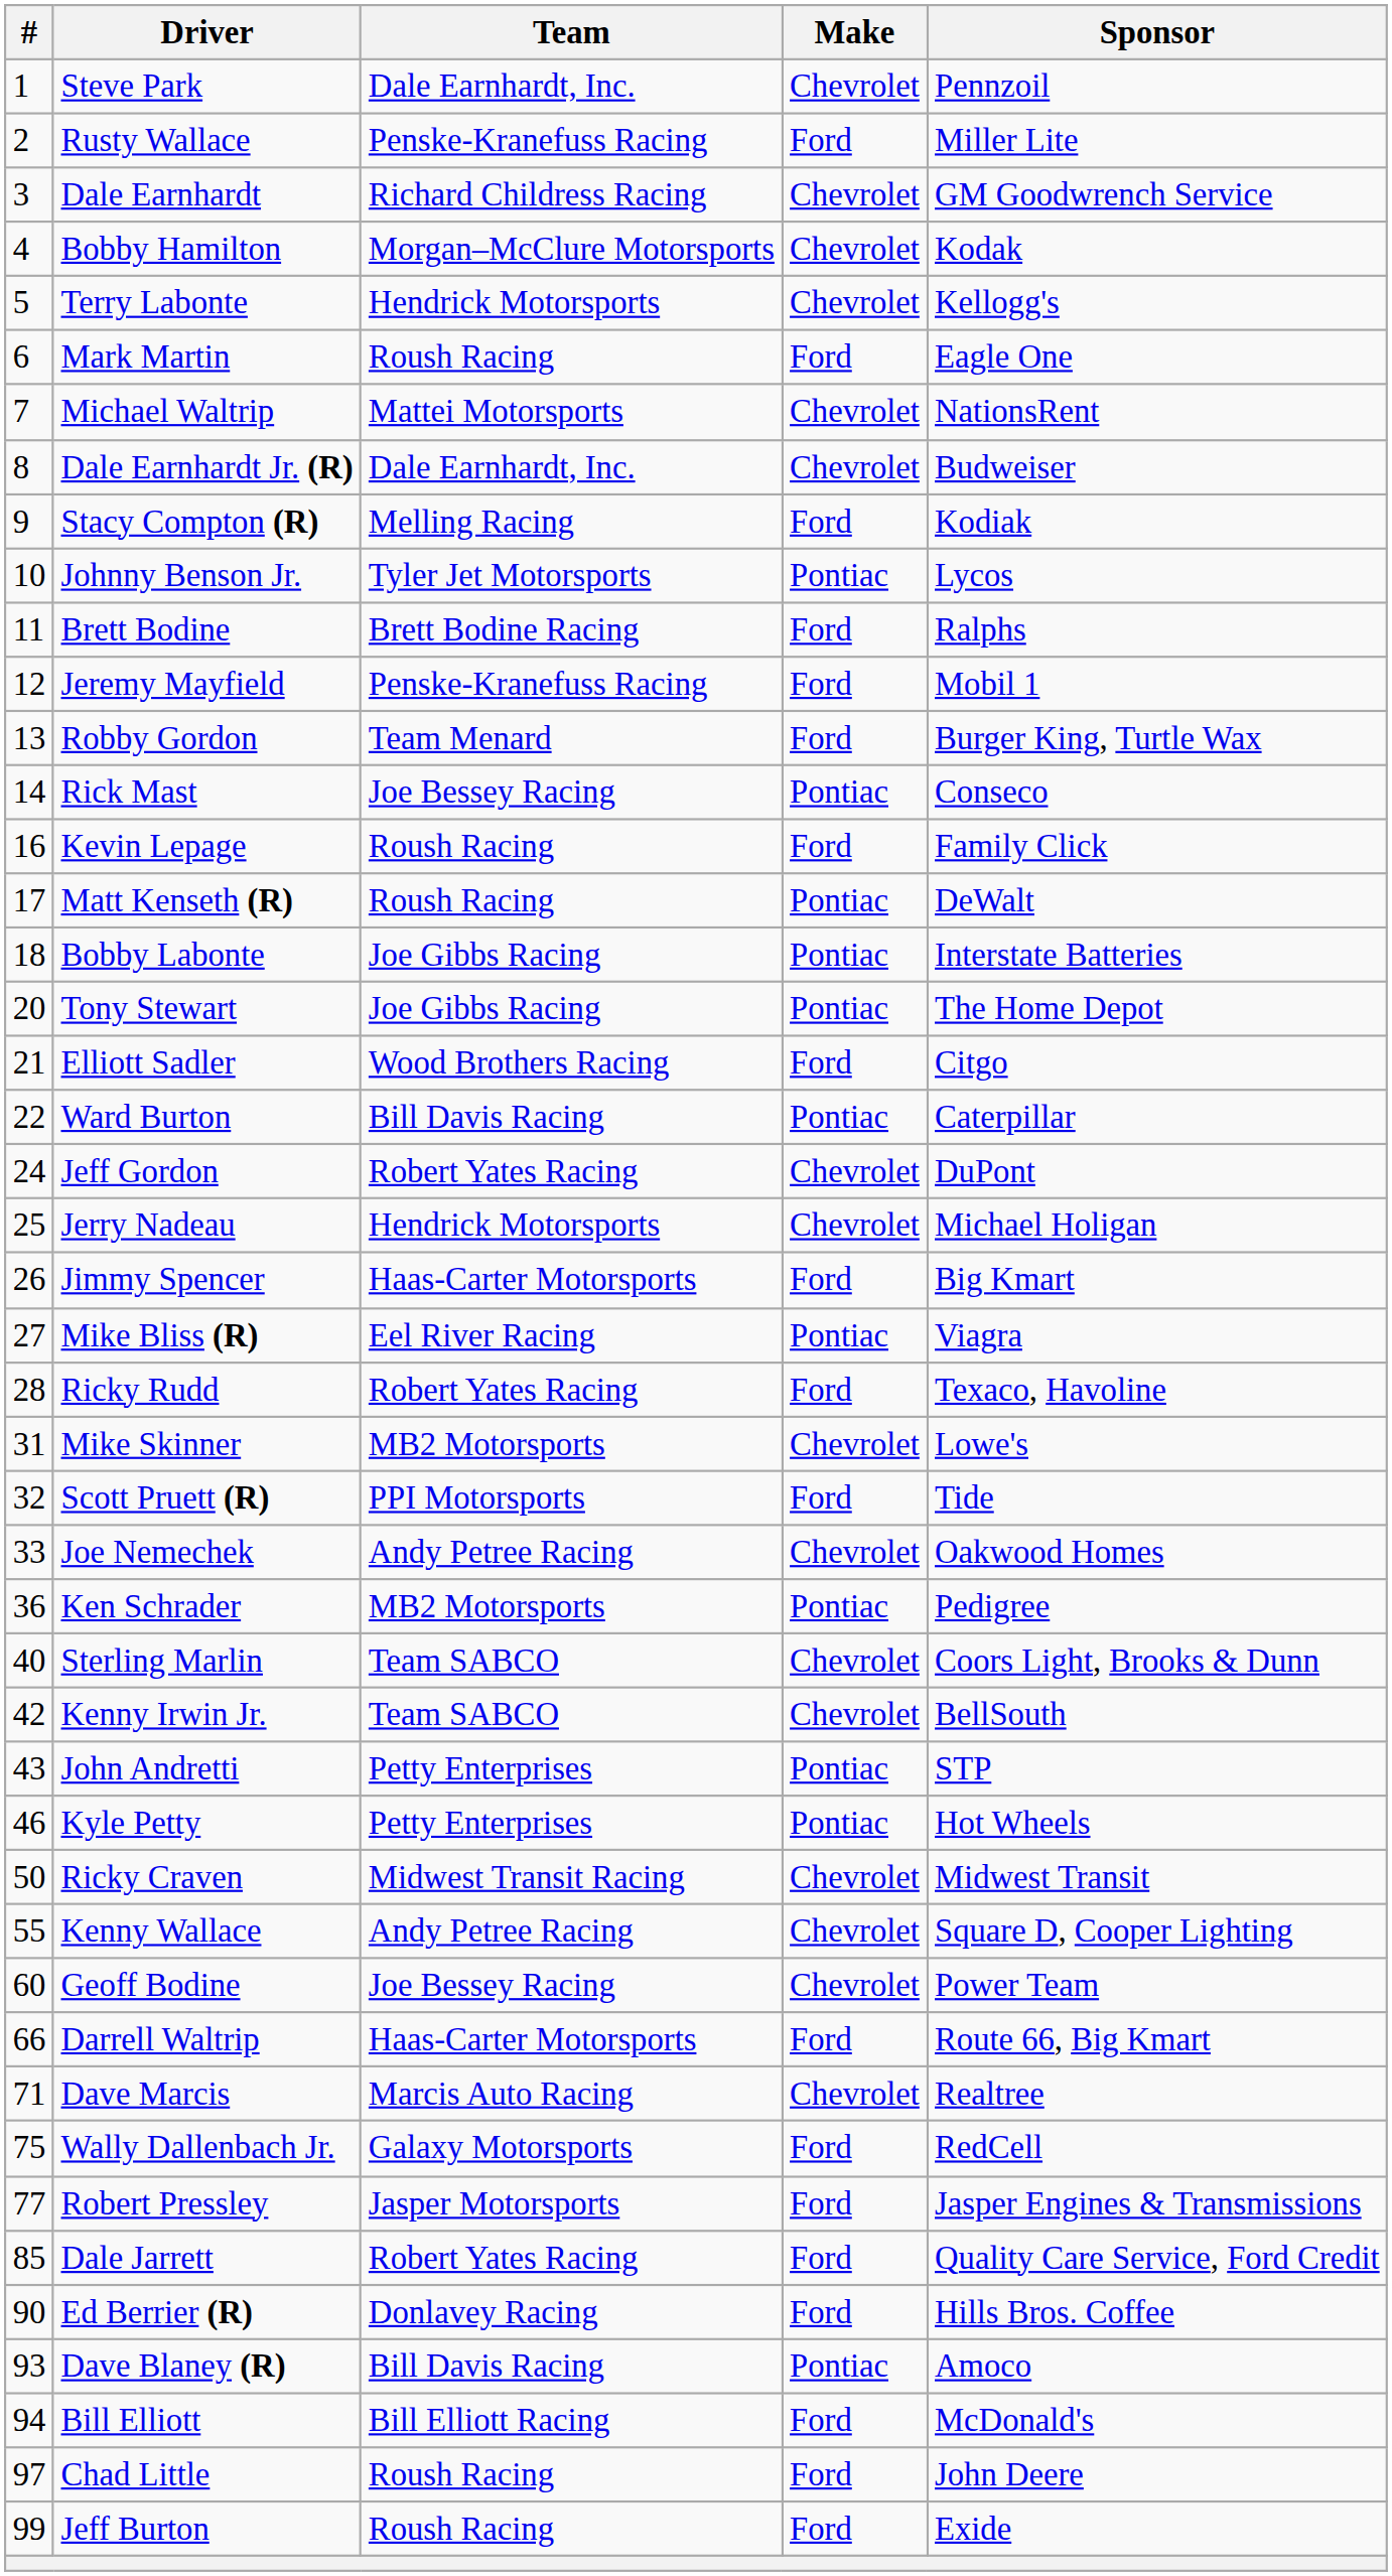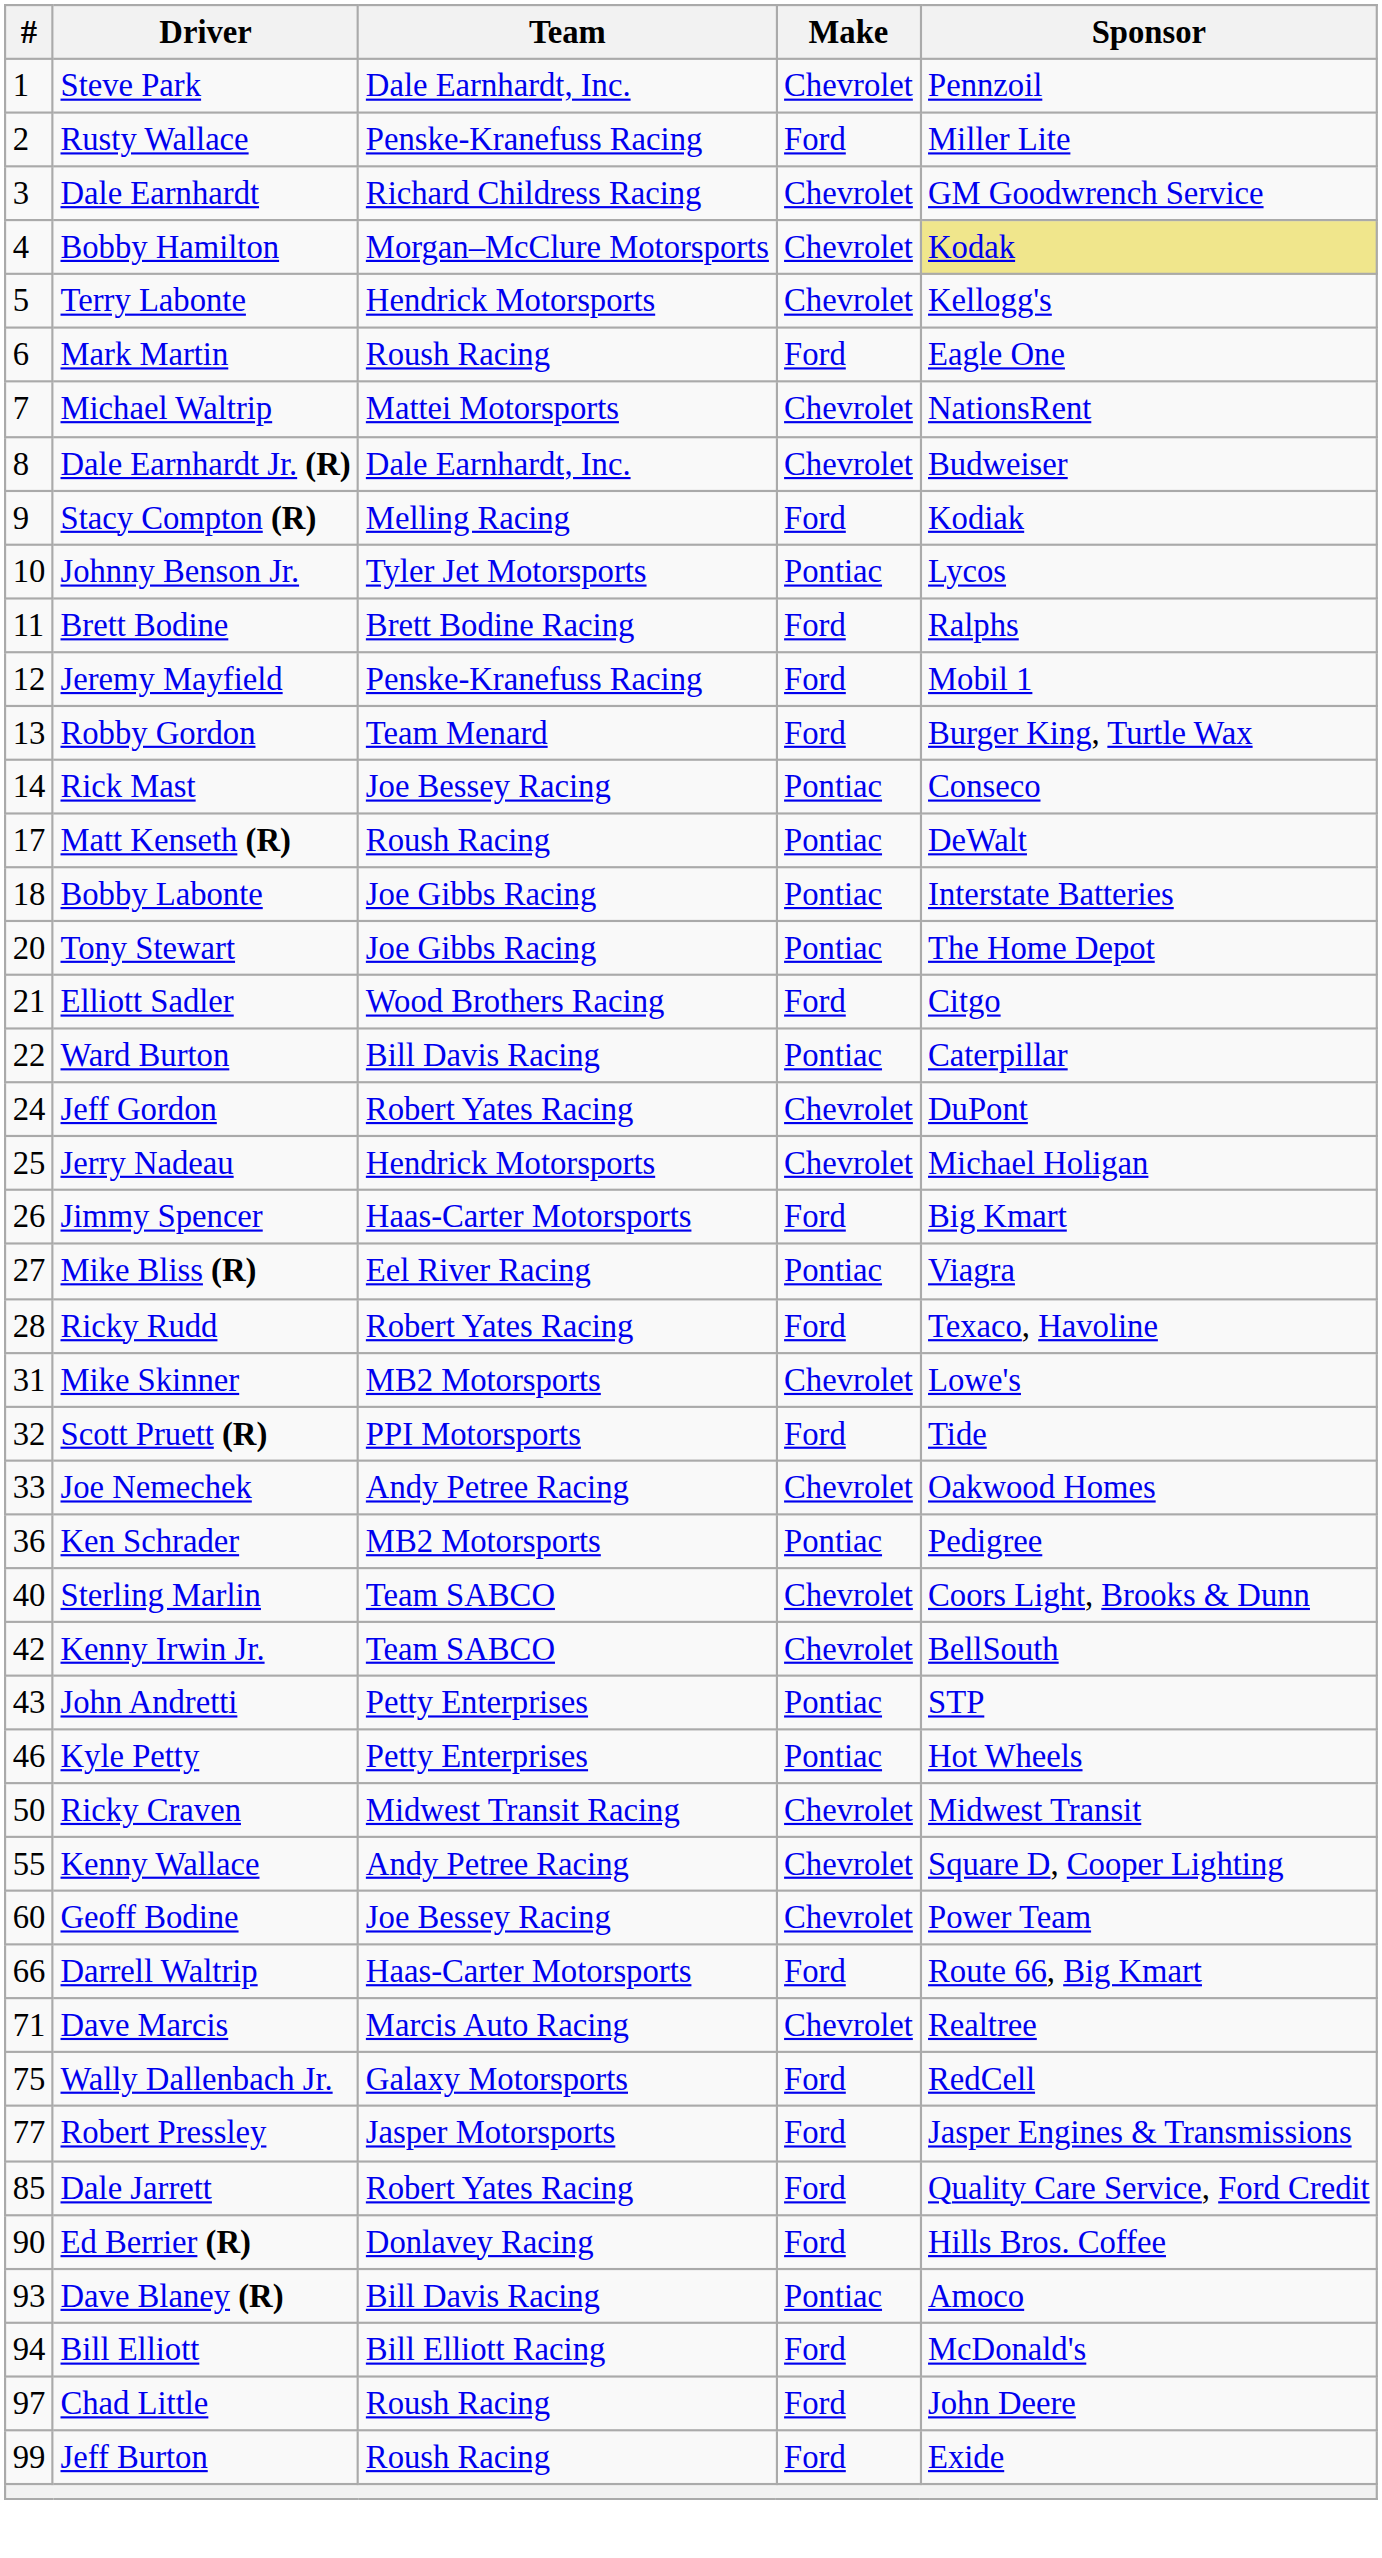Bobby Hamilton | Sponsor: no background -> khaki background
- row: 16 | Kevin Lepage | Roush Racing | Ford | Family Click
